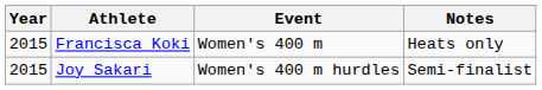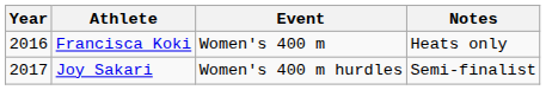Francisca Koki | Year: 2015 -> 2016
Joy Sakari | Year: 2015 -> 2017
